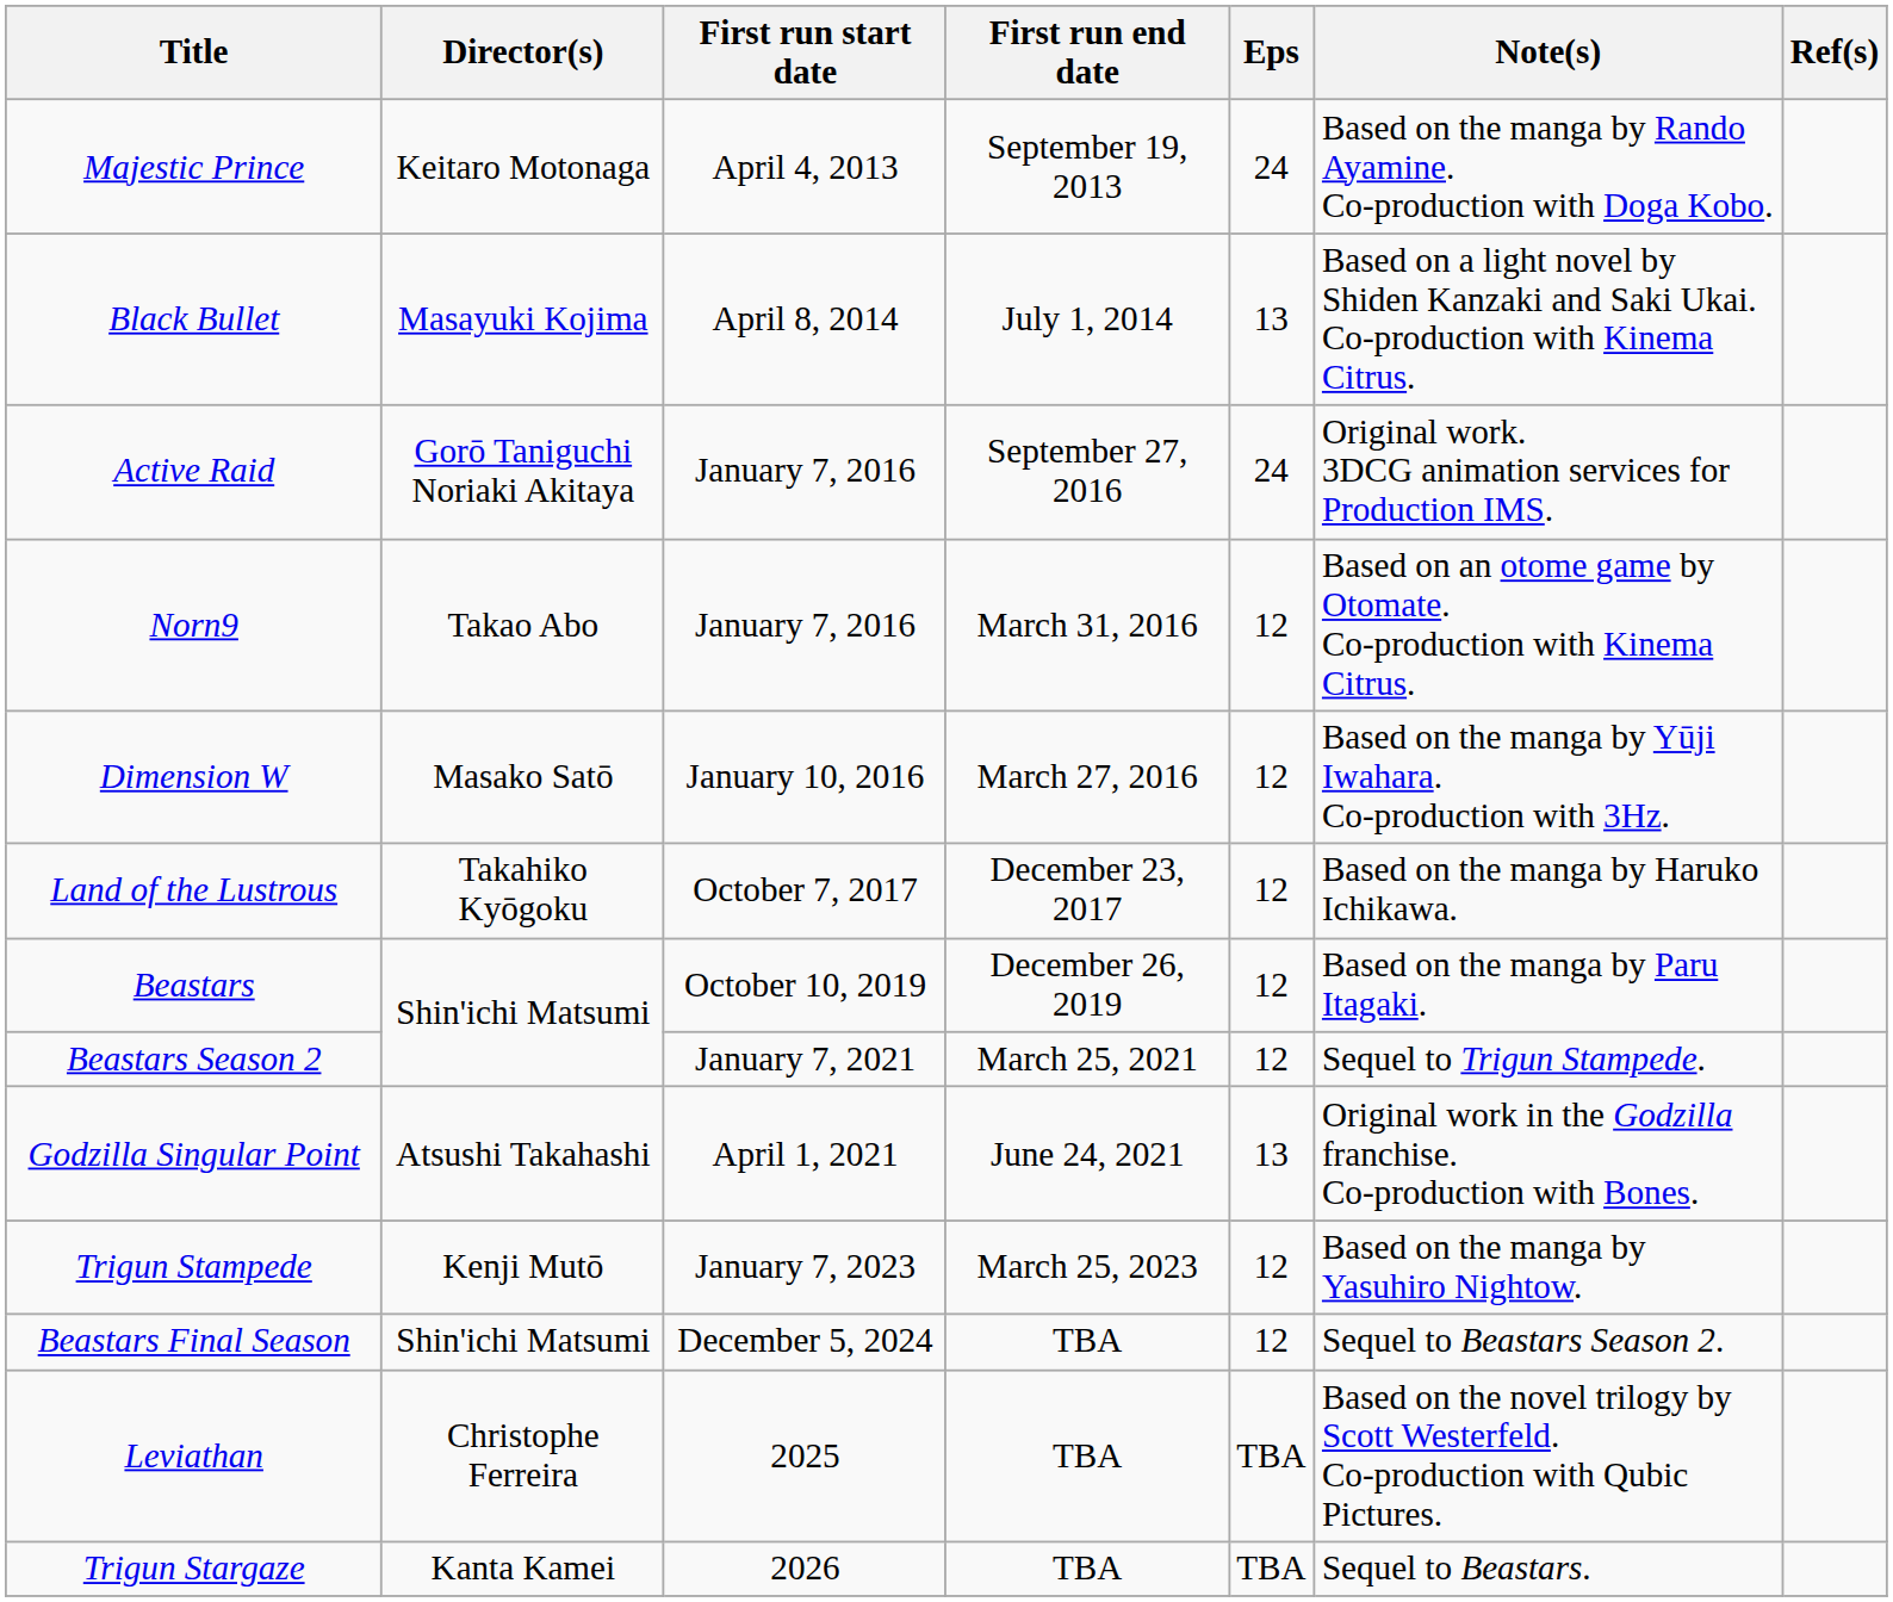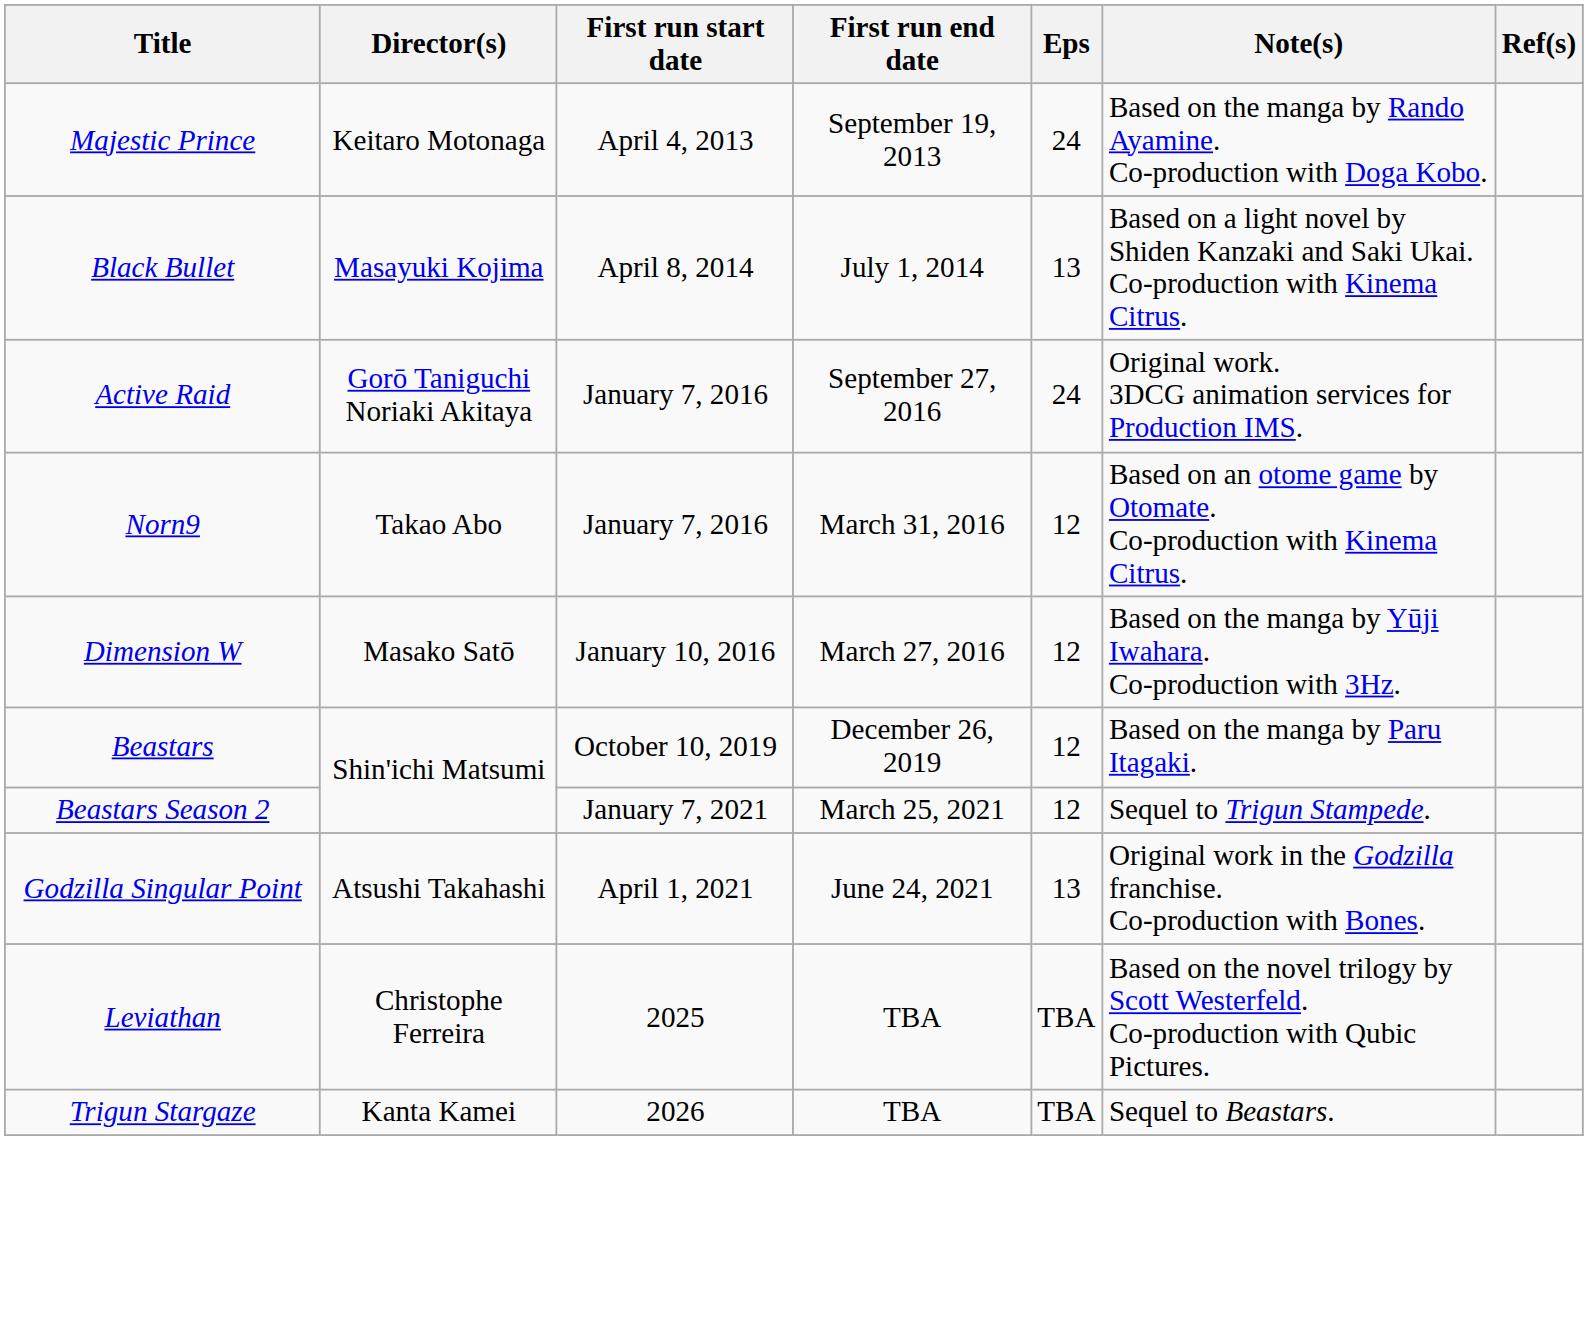- row: Land of the Lustrous | Takahiko Kyōgoku | October 7, 2017 | December 23, 2017 | 12 | Based on the manga by Haruko Ichikawa.
- row: Trigun Stampede | Kenji Mutō | January 7, 2023 | March 25, 2023 | 12 | Based on the manga by Yasuhiro Nightow.
- row: Beastars Final Season | Shin'ichi Matsumi | December 5, 2024 | TBA | 12 | Sequel to Beastars Season 2.
